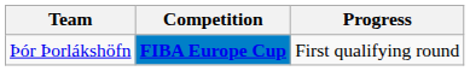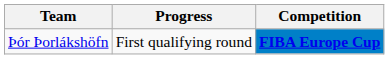columns swapped: Competition <-> Progress
